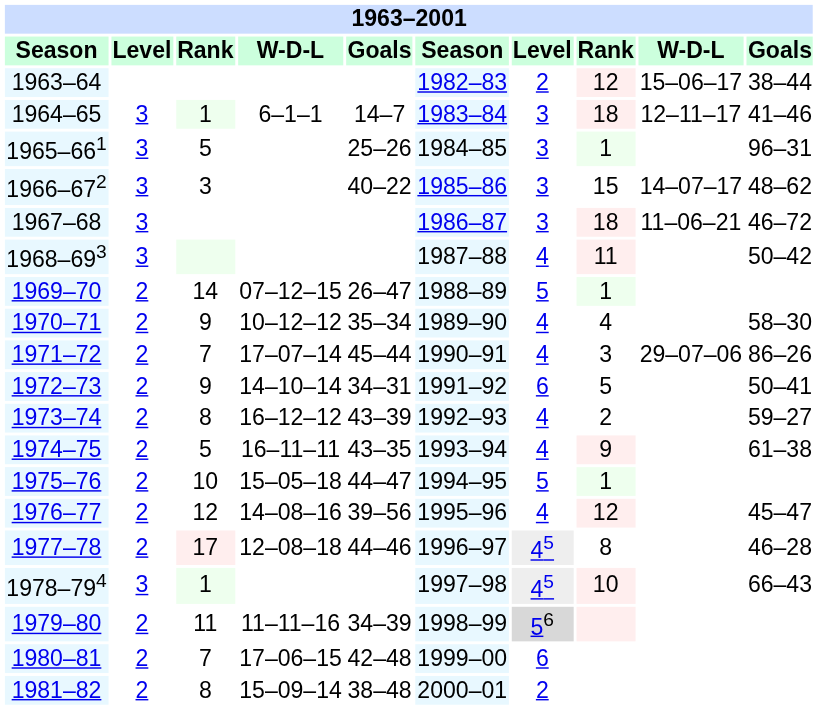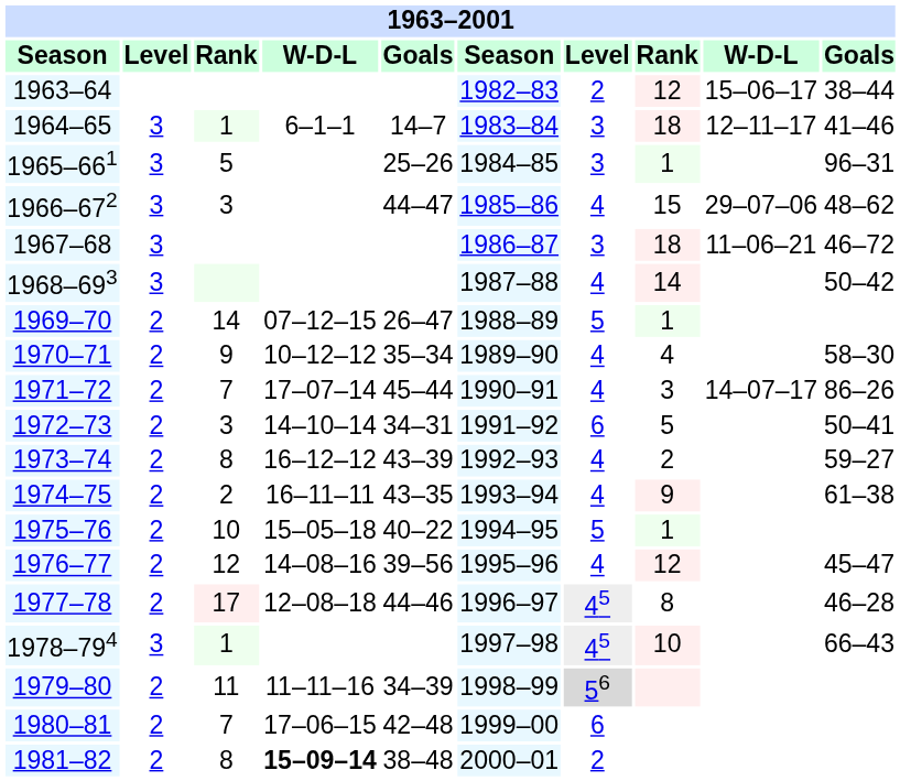1966–672 | column 5: 40–22 -> 44–47
1966–672 | column 7: 3 -> 4
1966–672 | column 9: 14–07–17 -> 29–07–06
1968–693 | column 8: 11 -> 14
1971–72 | column 9: 29–07–06 -> 14–07–17
1972–73 | column 3: 9 -> 3
1974–75 | column 3: 5 -> 2
1975–76 | column 5: 44–47 -> 40–22
1981–82 | column 4: normal -> bold
